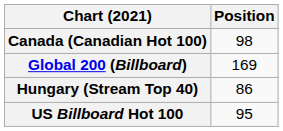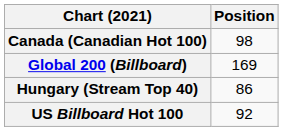US Billboard Hot 100 | Position: 95 -> 92
